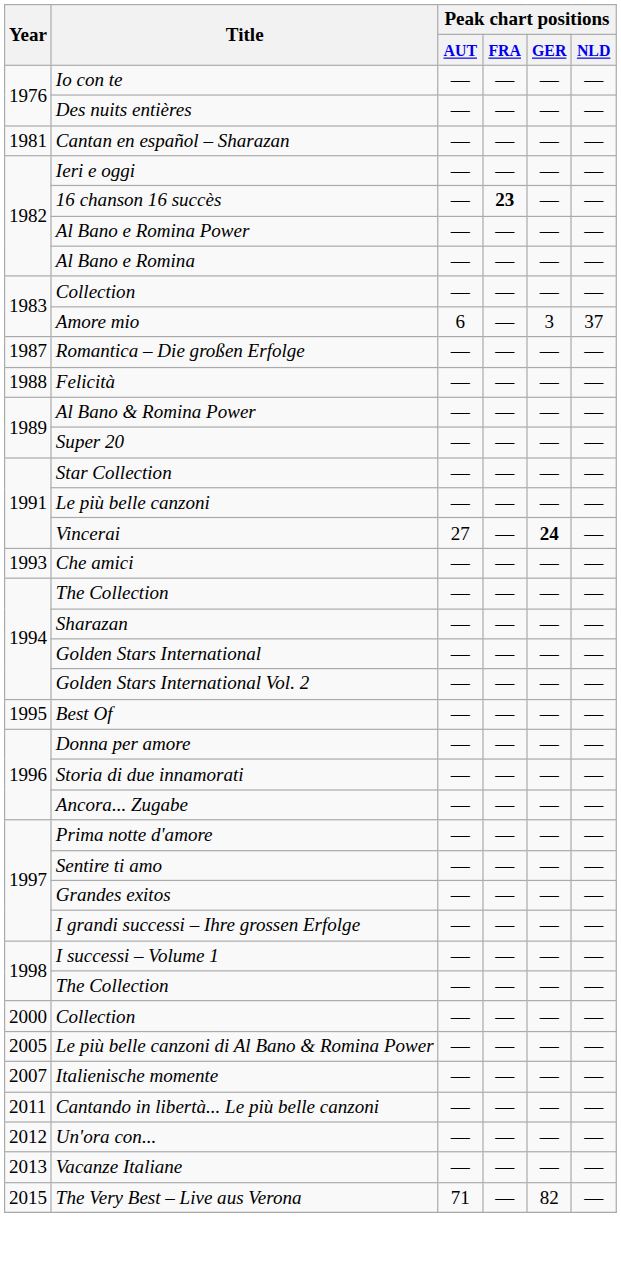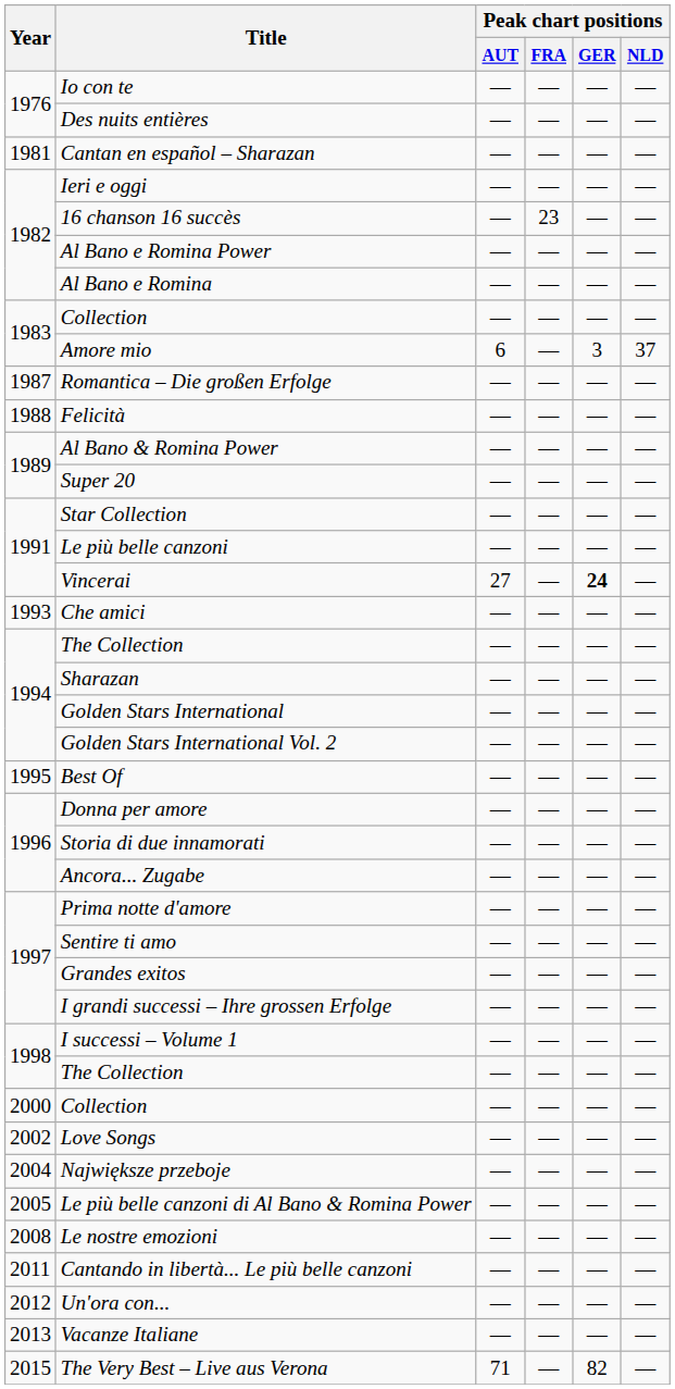16 chanson 16 succès | Peak chart positions / FRA: bold -> normal
+ row: 2002 | Love Songs | — | — | — | —
+ row: 2004 | Największe przeboje | — | — | — | —
- row: 2007 | Italienische momente | — | — | — | —
+ row: 2008 | Le nostre emozioni | — | — | — | —
